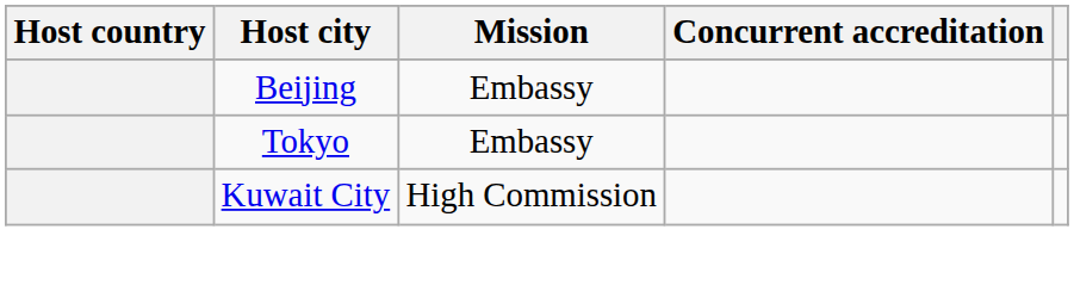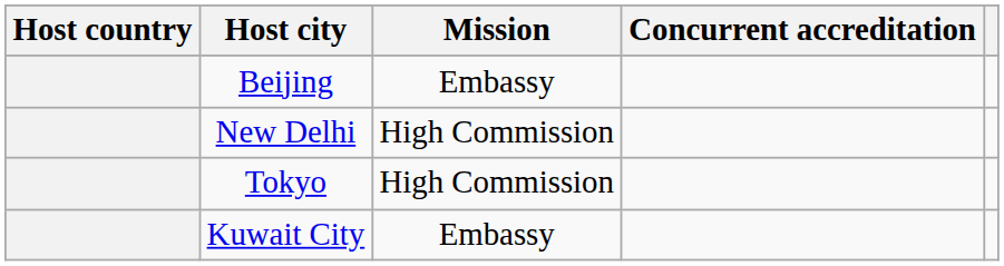+ row: New Delhi | High Commission
Tokyo | Mission: Embassy -> High Commission
Kuwait City | Mission: High Commission -> Embassy
